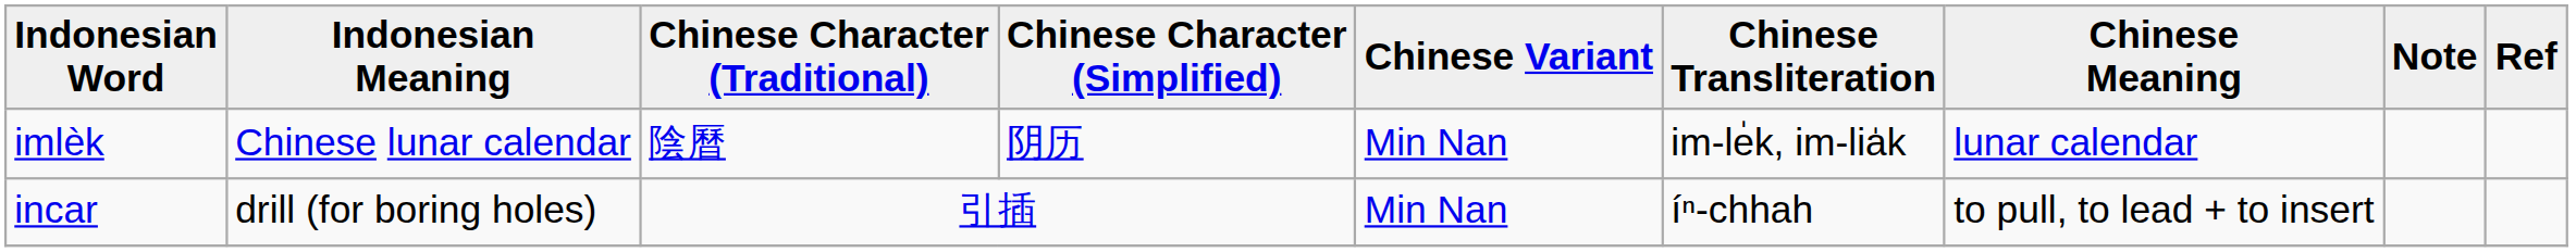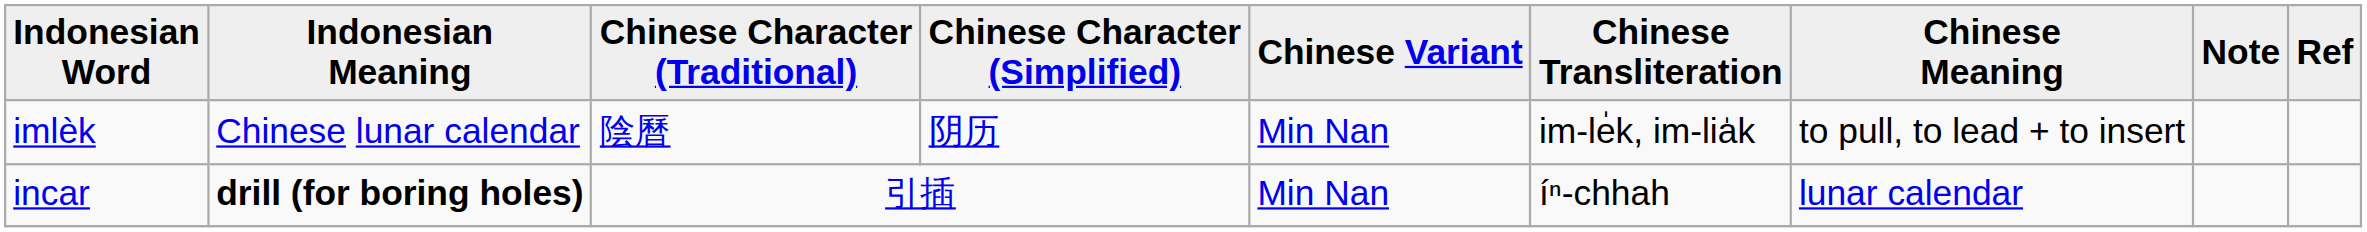imlèk | Chinese Meaning: lunar calendar -> to pull, to lead + to insert
incar | Indonesian Meaning: normal -> bold
incar | Chinese Meaning: to pull, to lead + to insert -> lunar calendar
